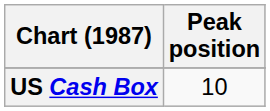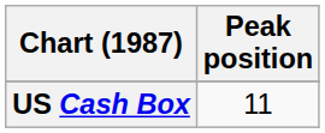US Cash Box | Peak position: 10 -> 11
